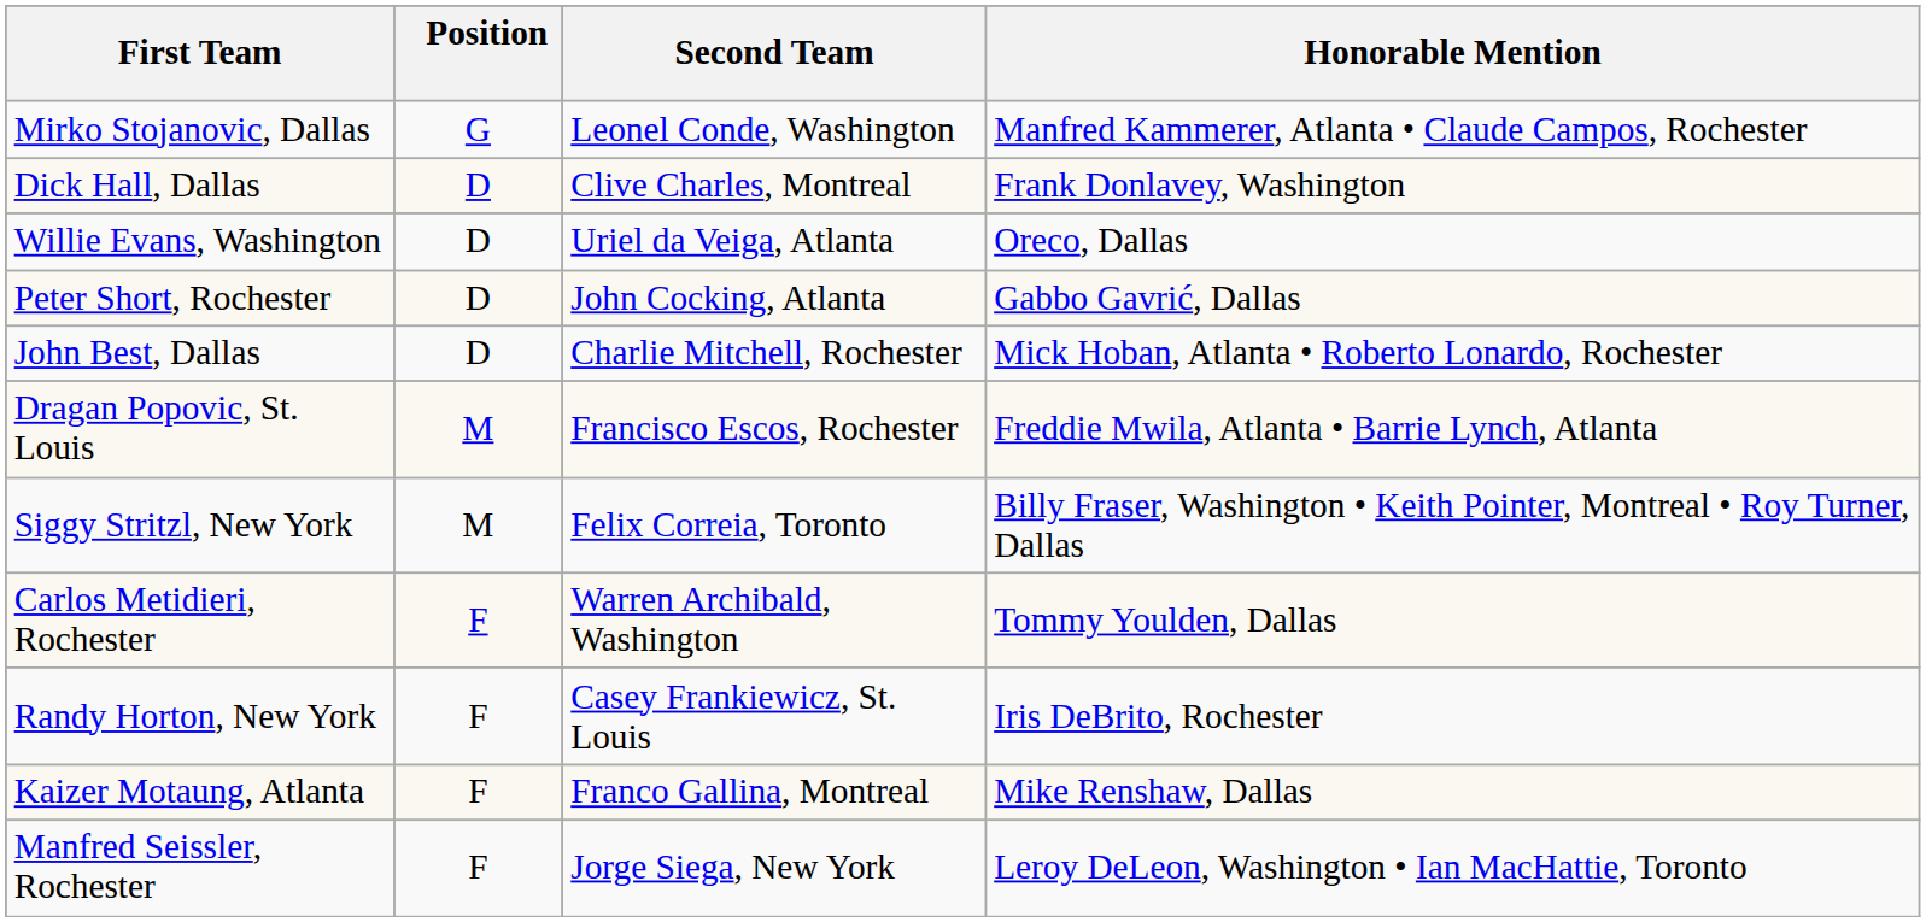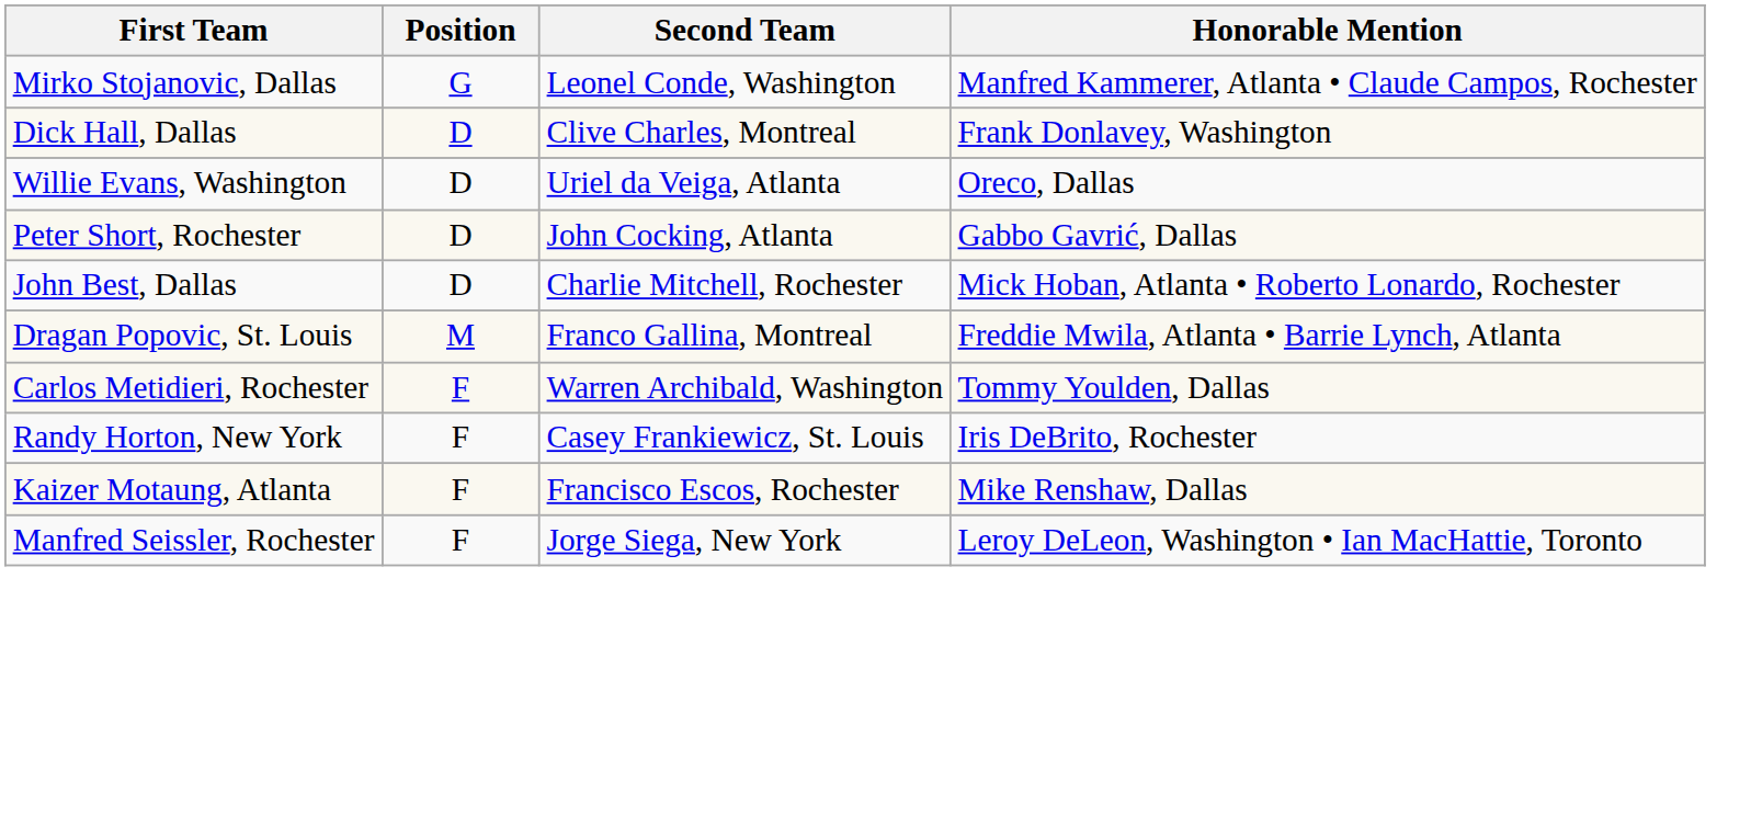Dragan Popovic, St. Louis | Second Team: Francisco Escos, Rochester -> Franco Gallina, Montreal
- row: Siggy Stritzl, New York | M | Felix Correia, Toronto | Billy Fraser, Washington • Keith Pointer, Montreal • Roy Turner, Dallas
Kaizer Motaung, Atlanta | Second Team: Franco Gallina, Montreal -> Francisco Escos, Rochester
